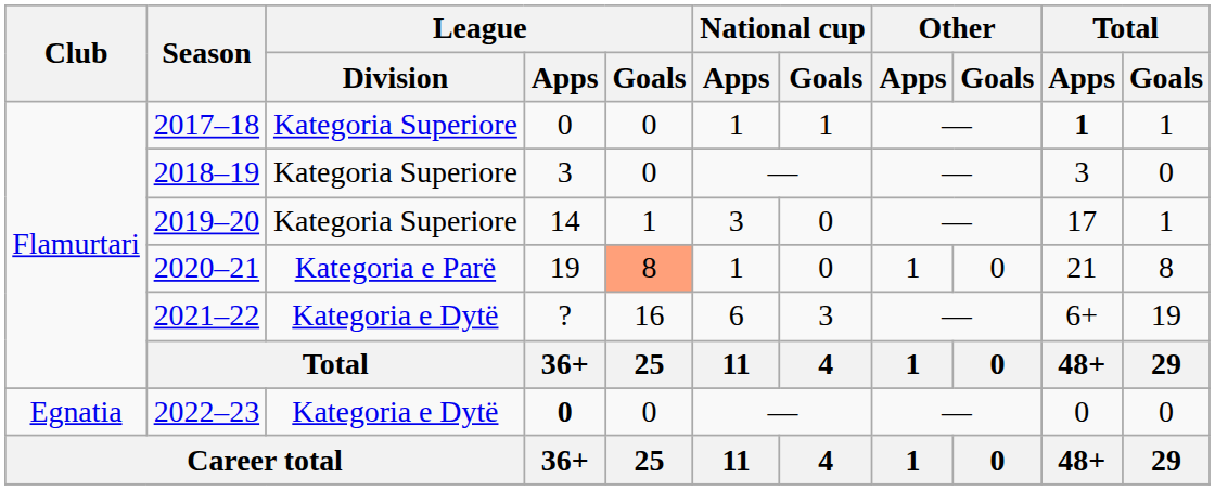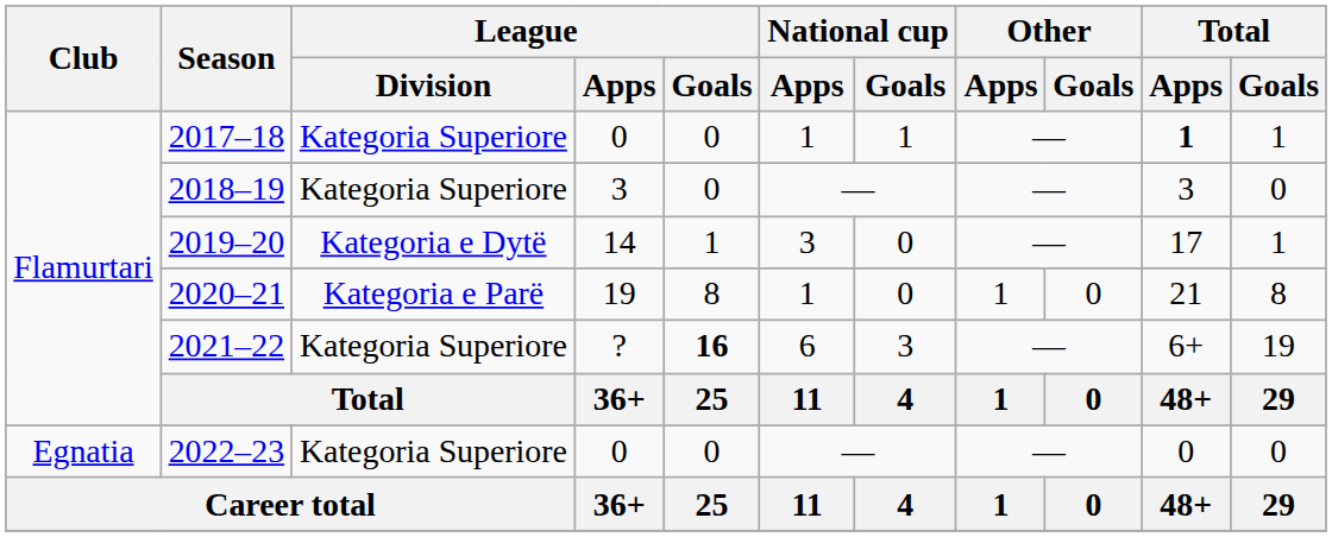2019–20 | League / Division: Kategoria Superiore -> Kategoria e Dytë
2020–21 | League / Goals: lightsalmon background -> no background
2021–22 | League / Division: Kategoria e Dytë -> Kategoria Superiore
2021–22 | League / Goals: normal -> bold
2022–23 | League / Division: Kategoria e Dytë -> Kategoria Superiore
2022–23 | League / Apps: bold -> normal
